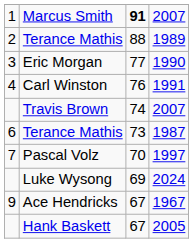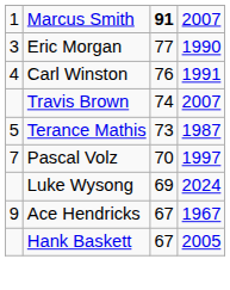- row: 2 | Terance Mathis | 88 | 1989
Terance Mathis / 1987 | column 1: 6 -> 5
